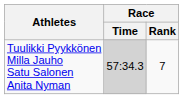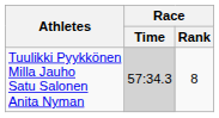Tuulikki Pyykkönen Milla Jauho Satu Salonen Anita Nyman | Race / Rank: 7 -> 8
